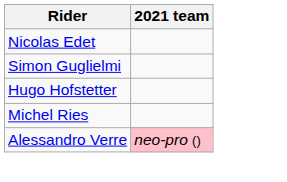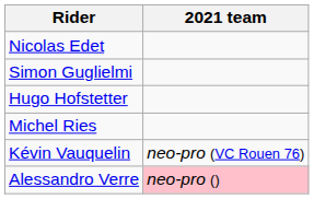+ row: Kévin Vauquelin | neo-pro (VC Rouen 76)
